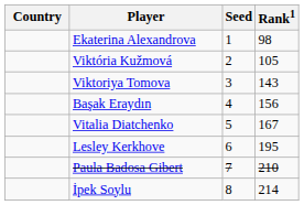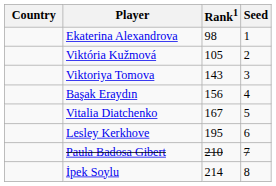columns swapped: Rank1 <-> Seed
